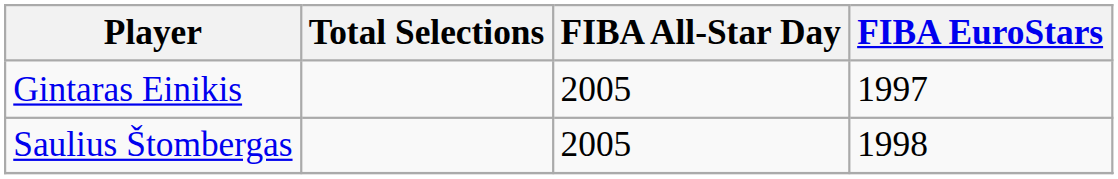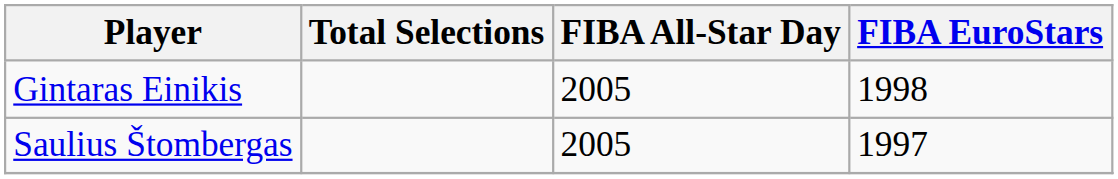Gintaras Einikis | FIBA EuroStars: 1997 -> 1998
Saulius Štombergas | FIBA EuroStars: 1998 -> 1997
